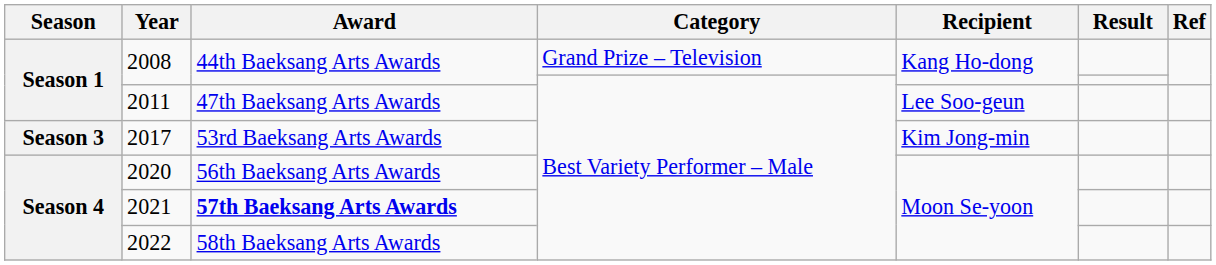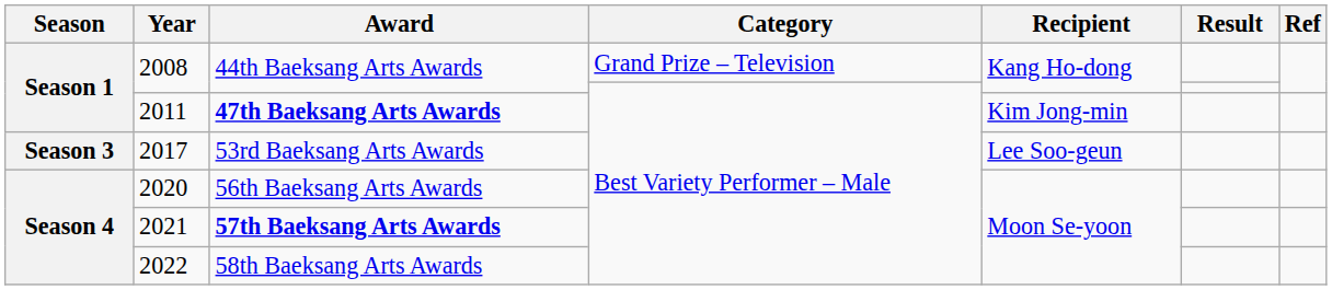2011 | Award: normal -> bold
2011 | Recipient: Lee Soo-geun -> Kim Jong-min
2017 | Recipient: Kim Jong-min -> Lee Soo-geun
